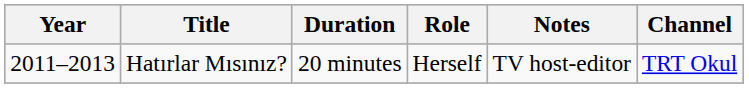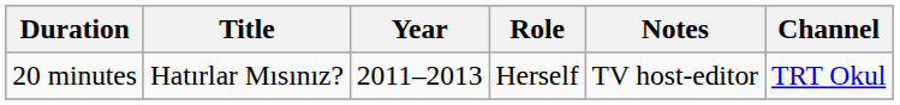columns swapped: Year <-> Duration
